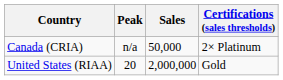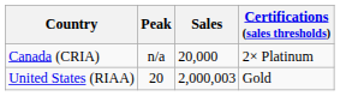Canada (CRIA) | Sales: 50,000 -> 20,000
United States (RIAA) | Sales: 2,000,000 -> 2,000,003
